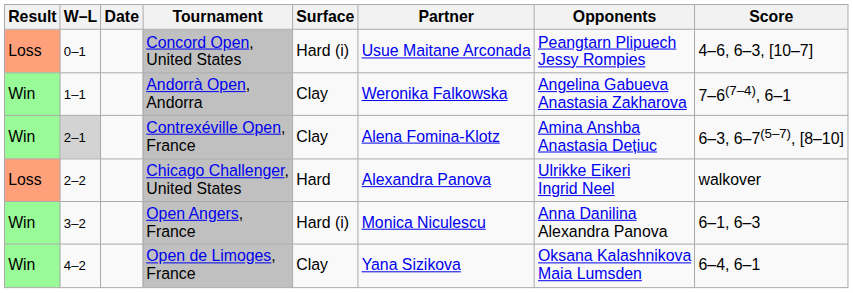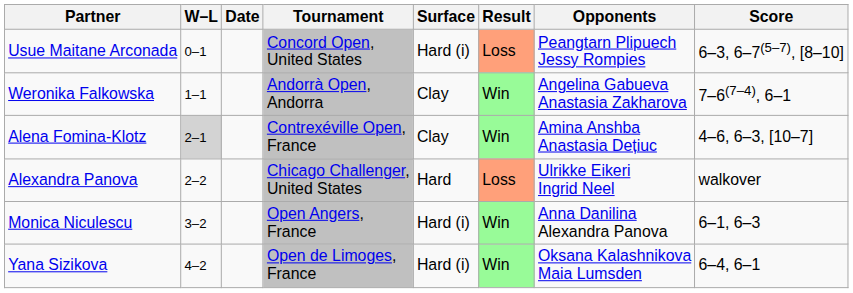columns swapped: Result <-> Partner
Concord Open, United States | Score: 4–6, 6–3, [10–7] -> 6–3, 6–7(5–7), [8–10]
Contrexéville Open, France | Score: 6–3, 6–7(5–7), [8–10] -> 4–6, 6–3, [10–7]
Open de Limoges, France | Surface: Clay -> Hard (i)
